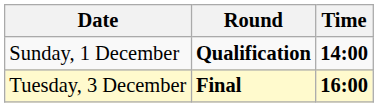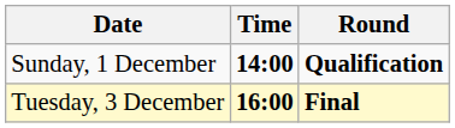columns swapped: Time <-> Round
